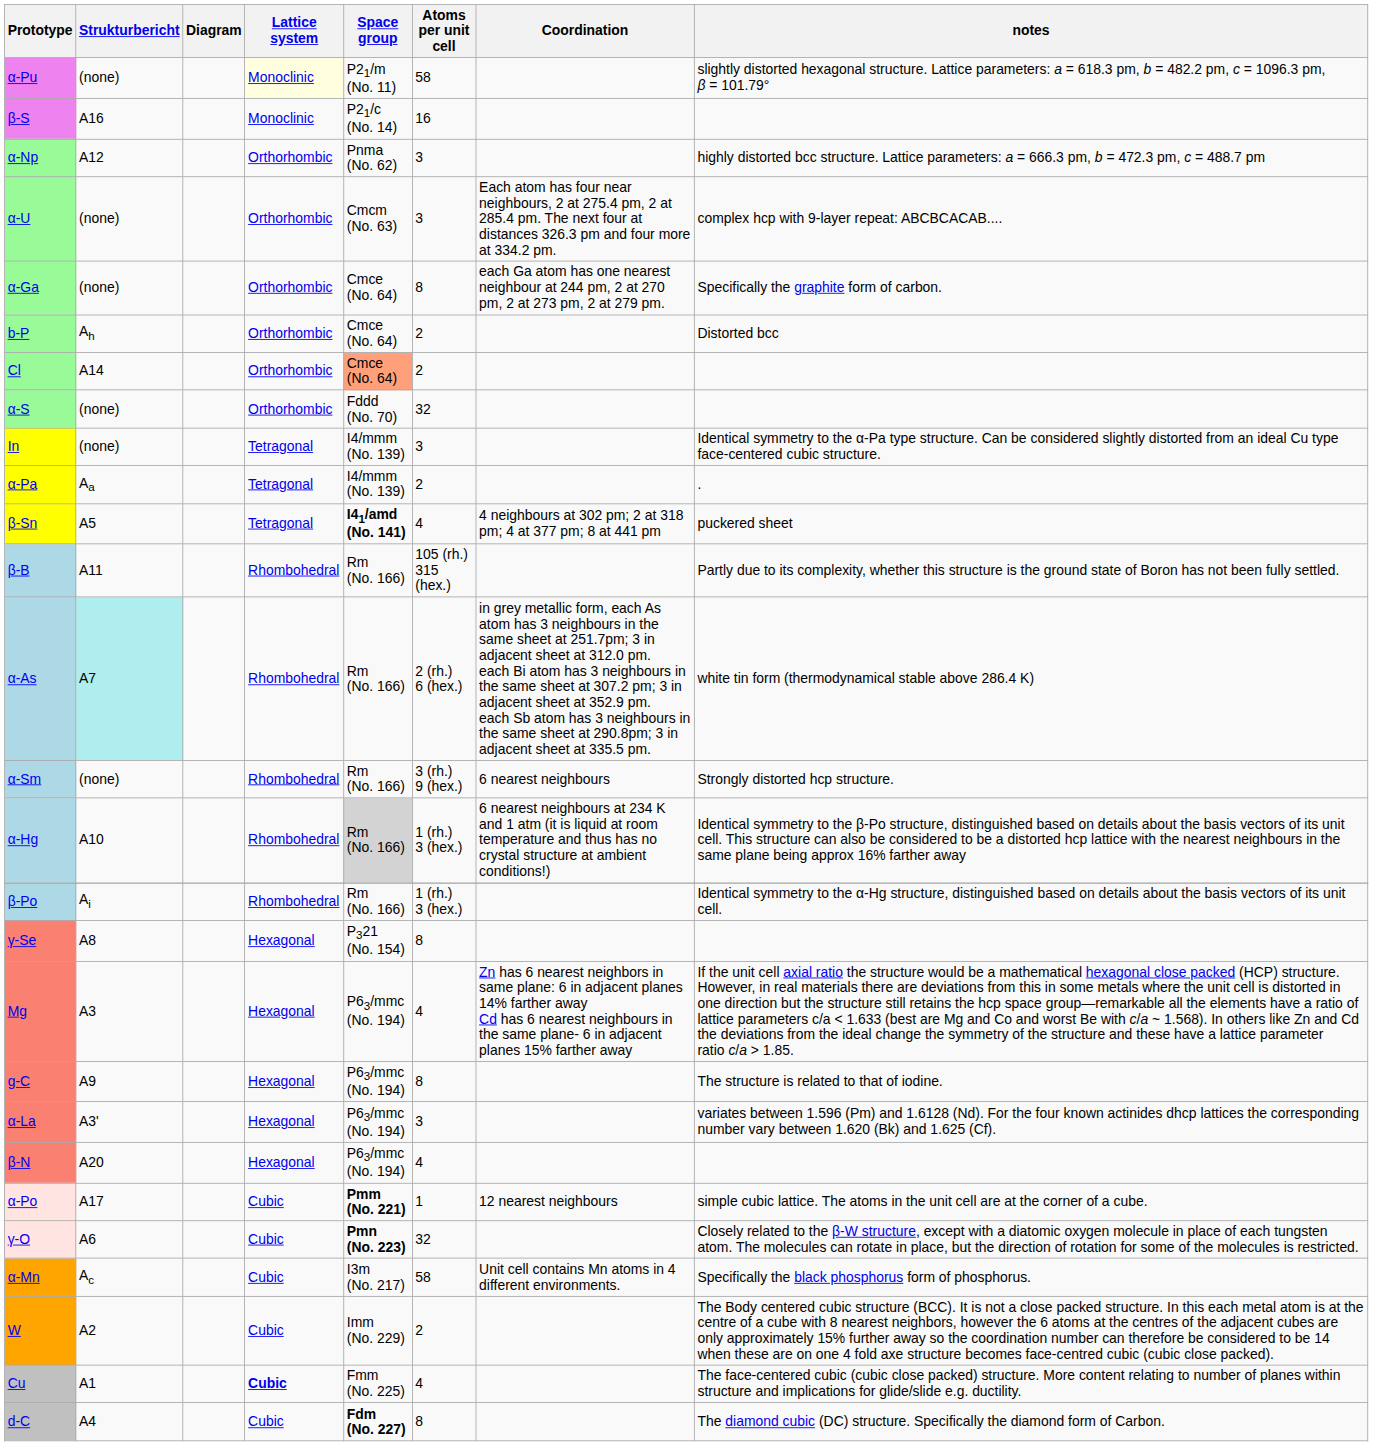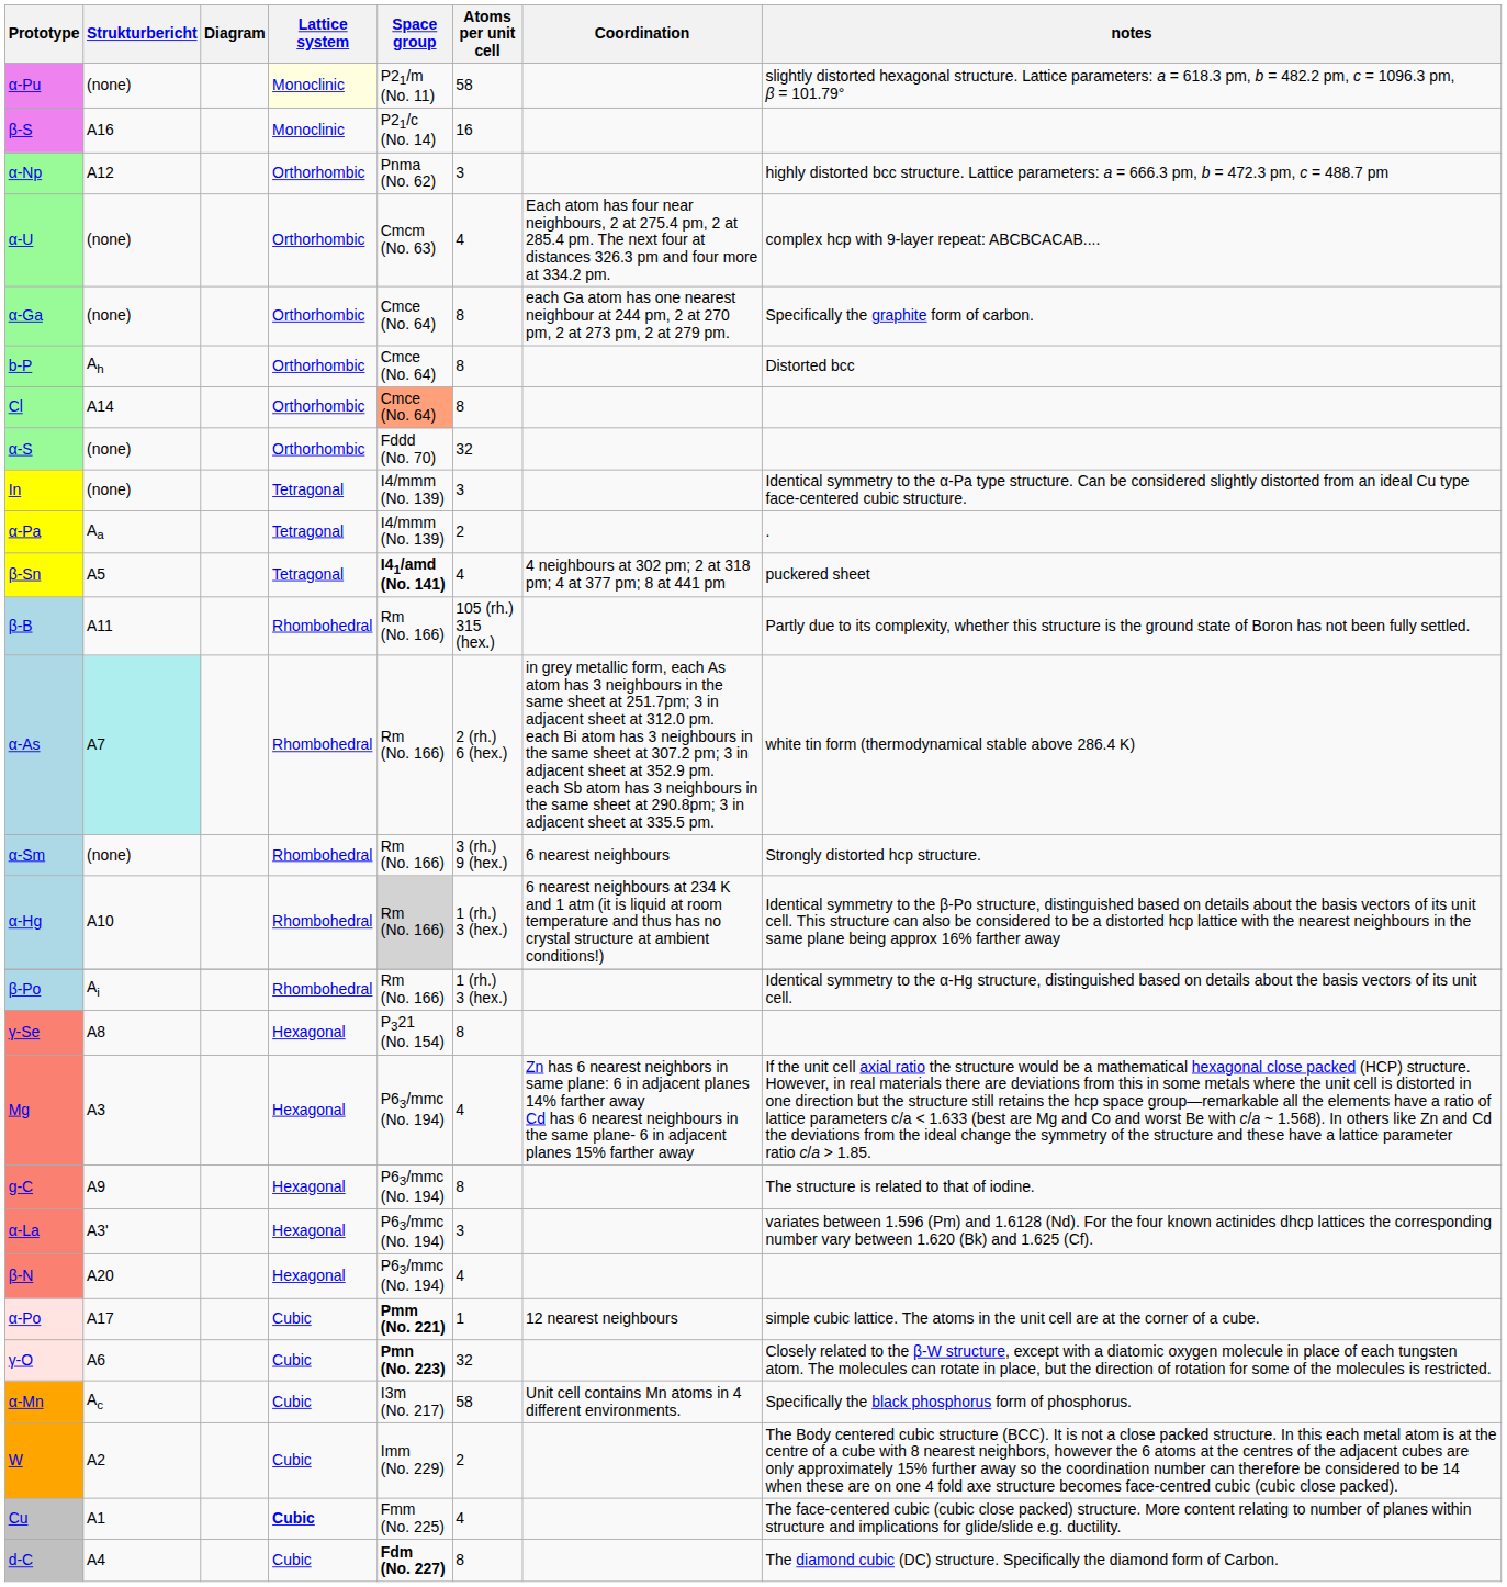α-U | Atoms per unit cell: 3 -> 4
b-P | Atoms per unit cell: 2 -> 8
Cl | Atoms per unit cell: 2 -> 8
